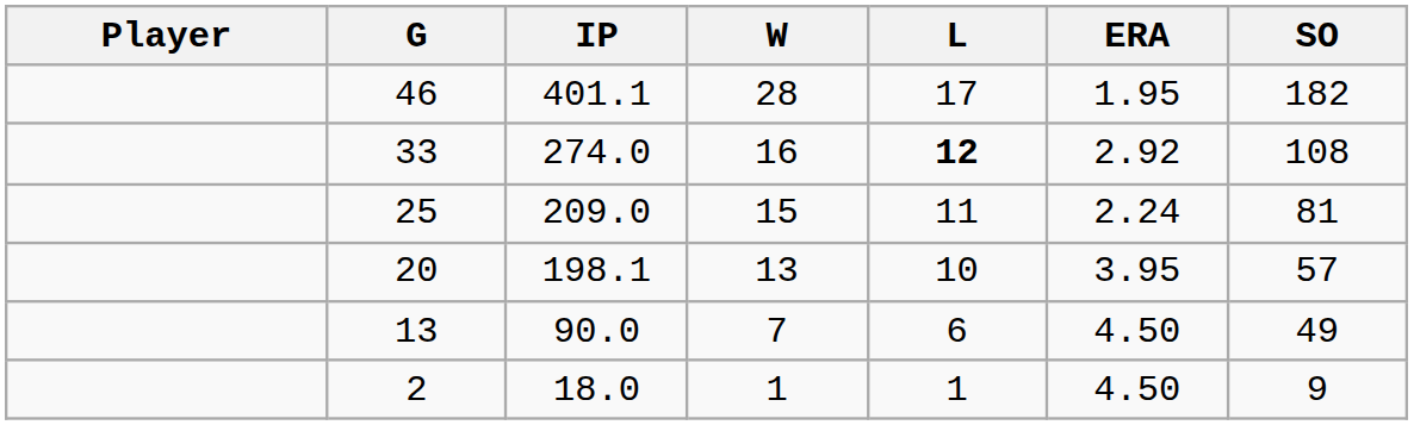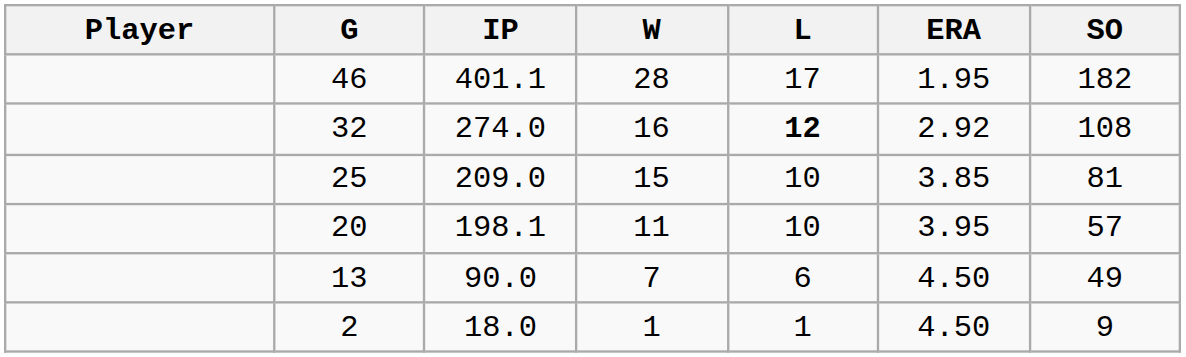274.0 | G: 33 -> 32
209.0 | L: 11 -> 10
209.0 | ERA: 2.24 -> 3.85
198.1 | W: 13 -> 11
